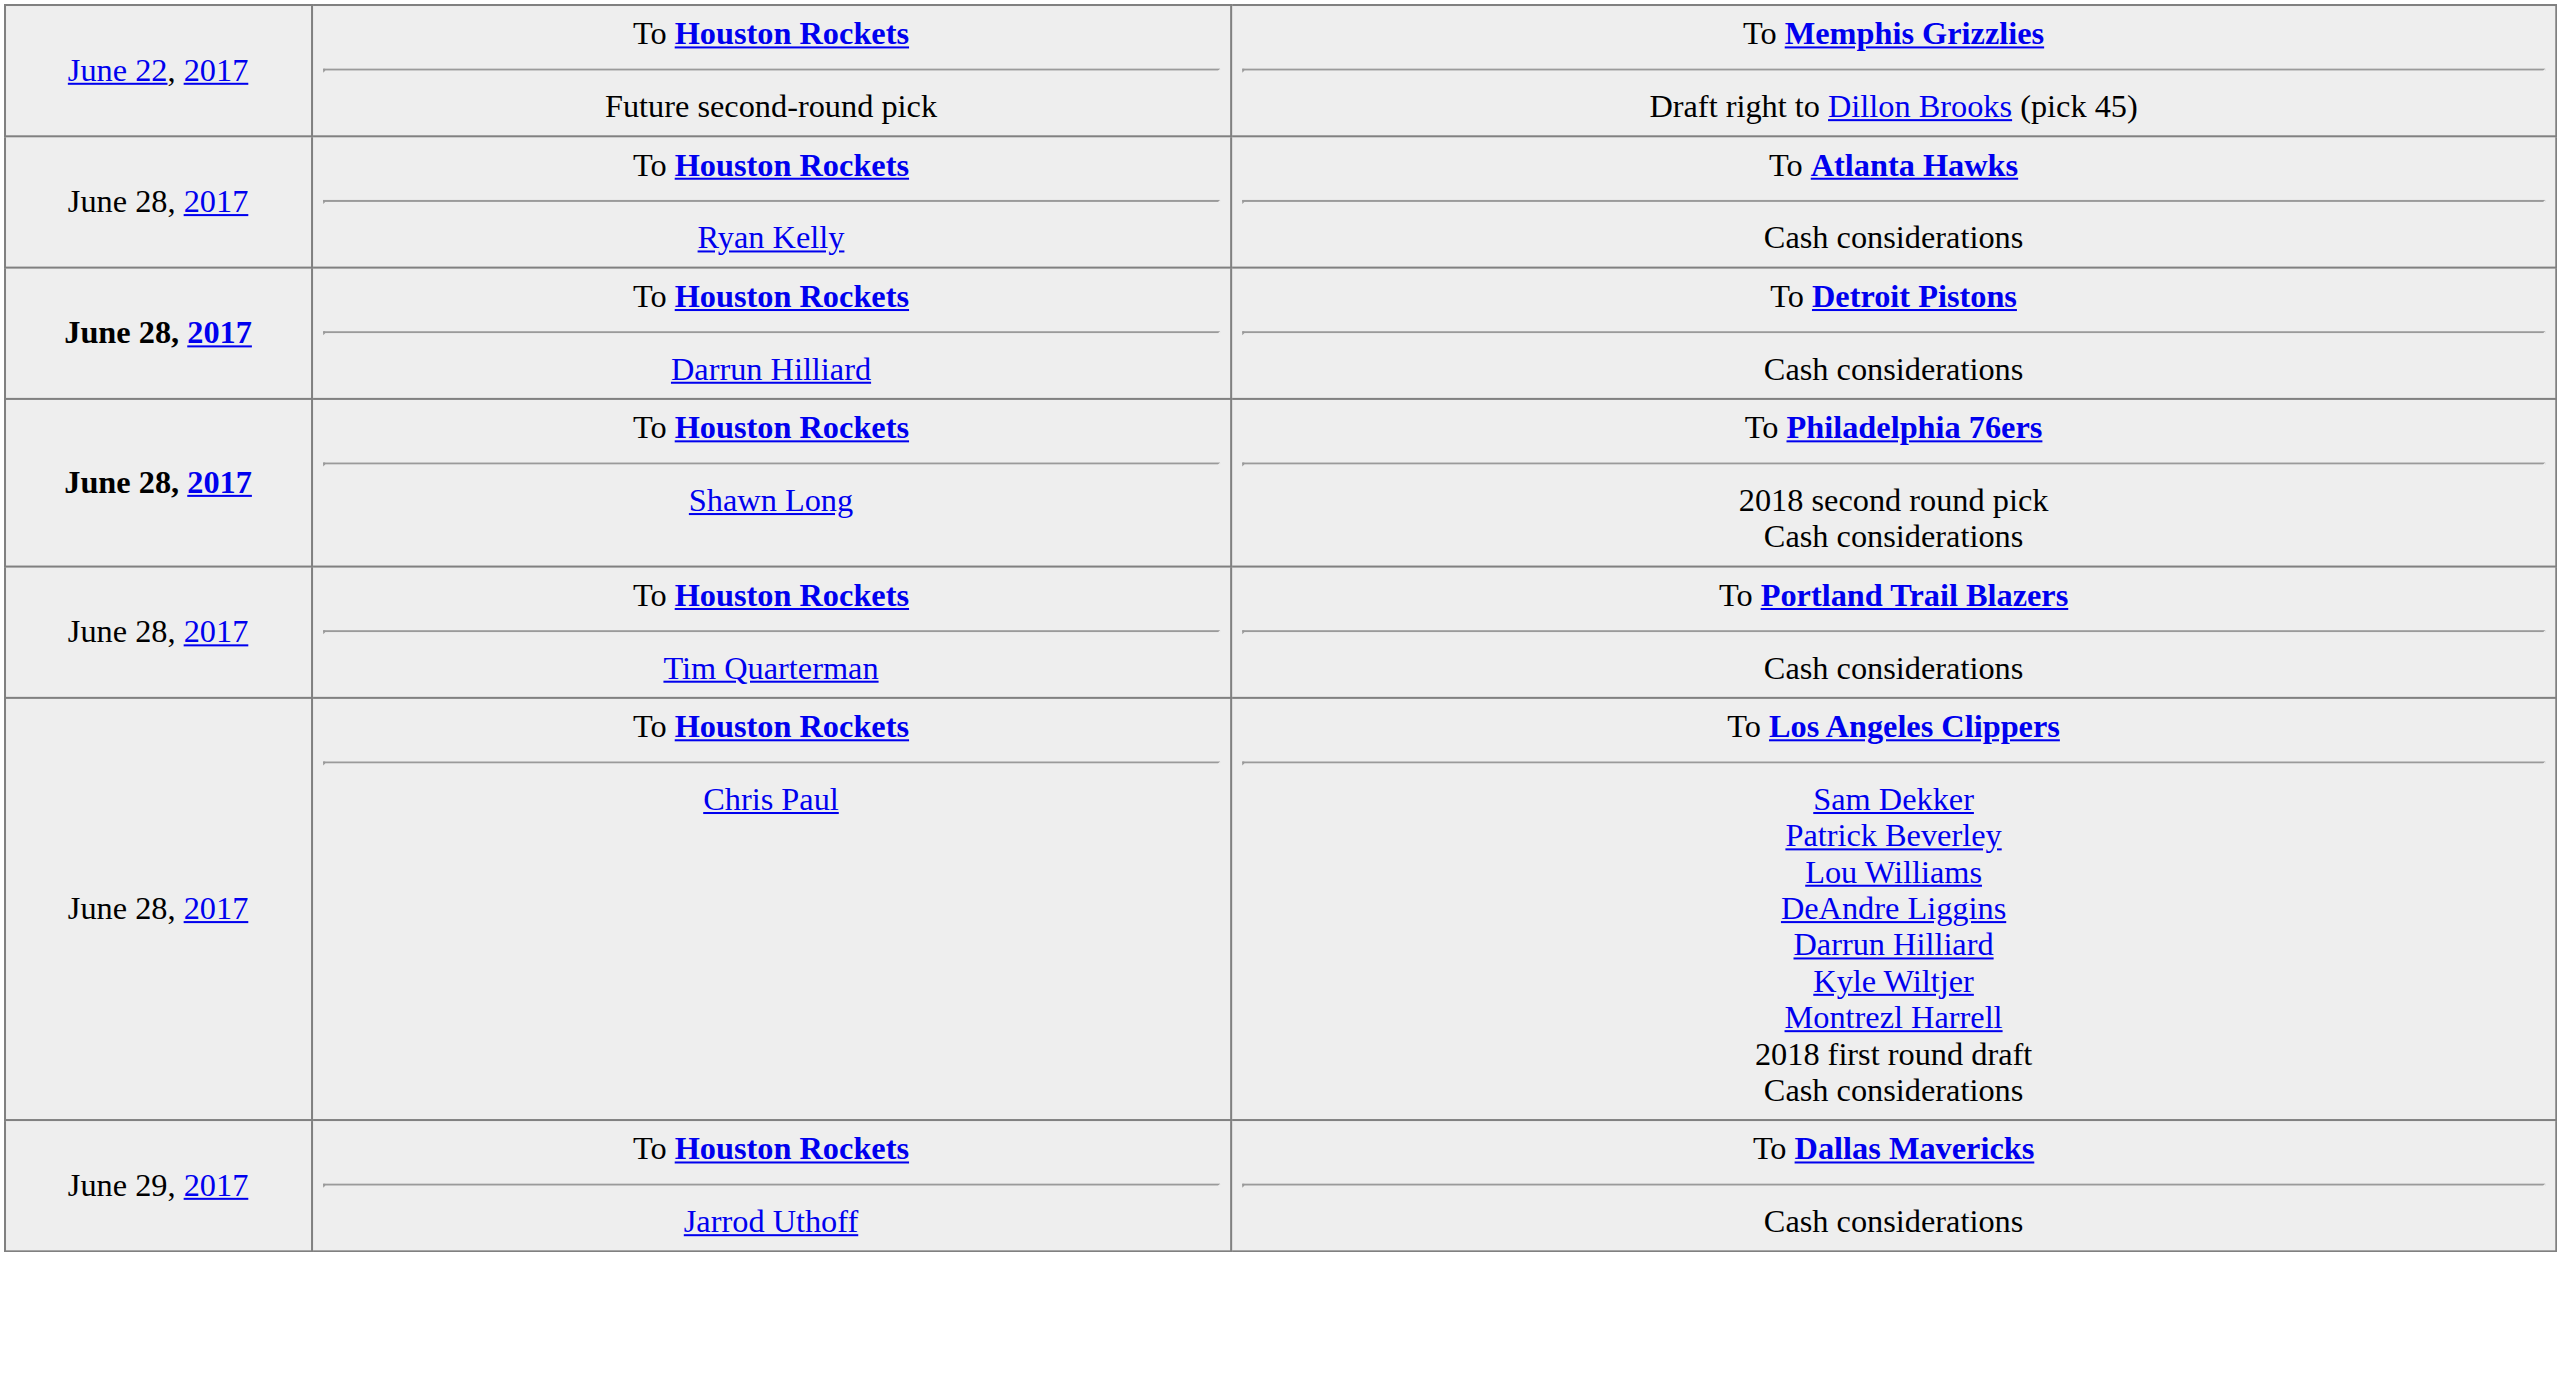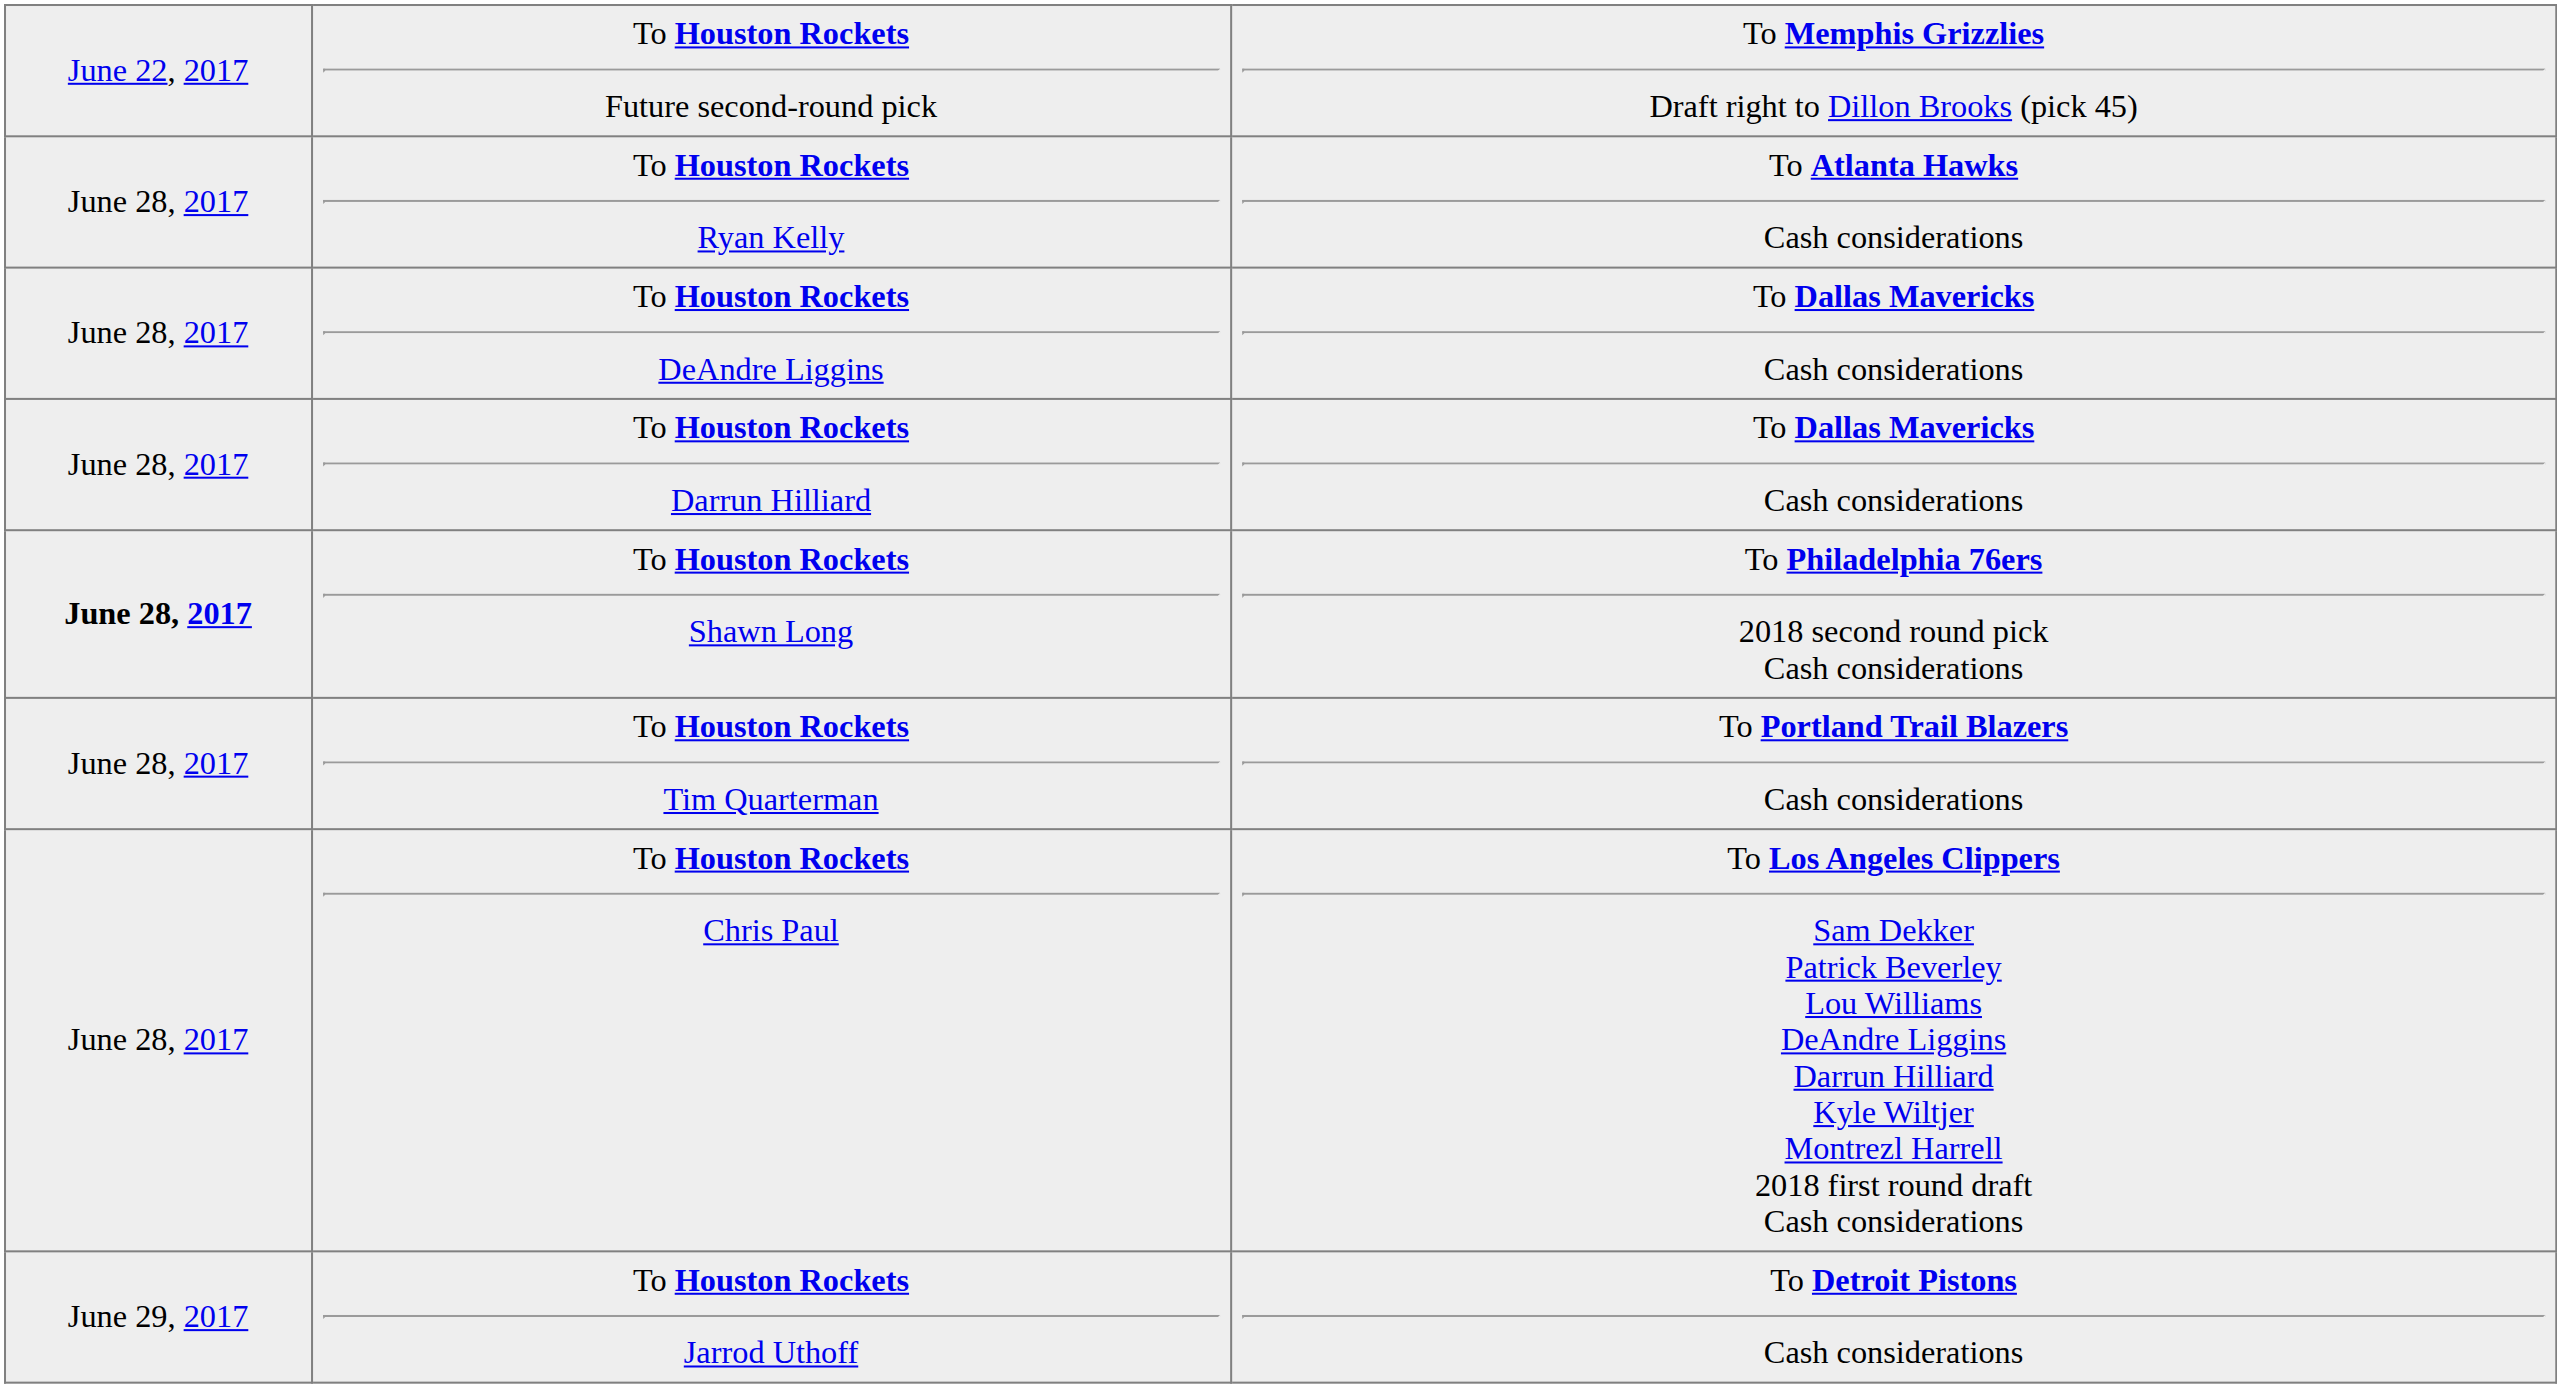+ row: June 28, 2017 | To Houston Rockets DeAndre Liggins | To Dallas Mavericks Cash considerations
To Houston Rockets Darrun Hilliard | column 1: bold -> normal
To Houston Rockets Darrun Hilliard | column 3: To Detroit Pistons Cash considerations -> To Dallas Mavericks Cash considerations
To Houston Rockets Jarrod Uthoff | column 3: To Dallas Mavericks Cash considerations -> To Detroit Pistons Cash considerations
